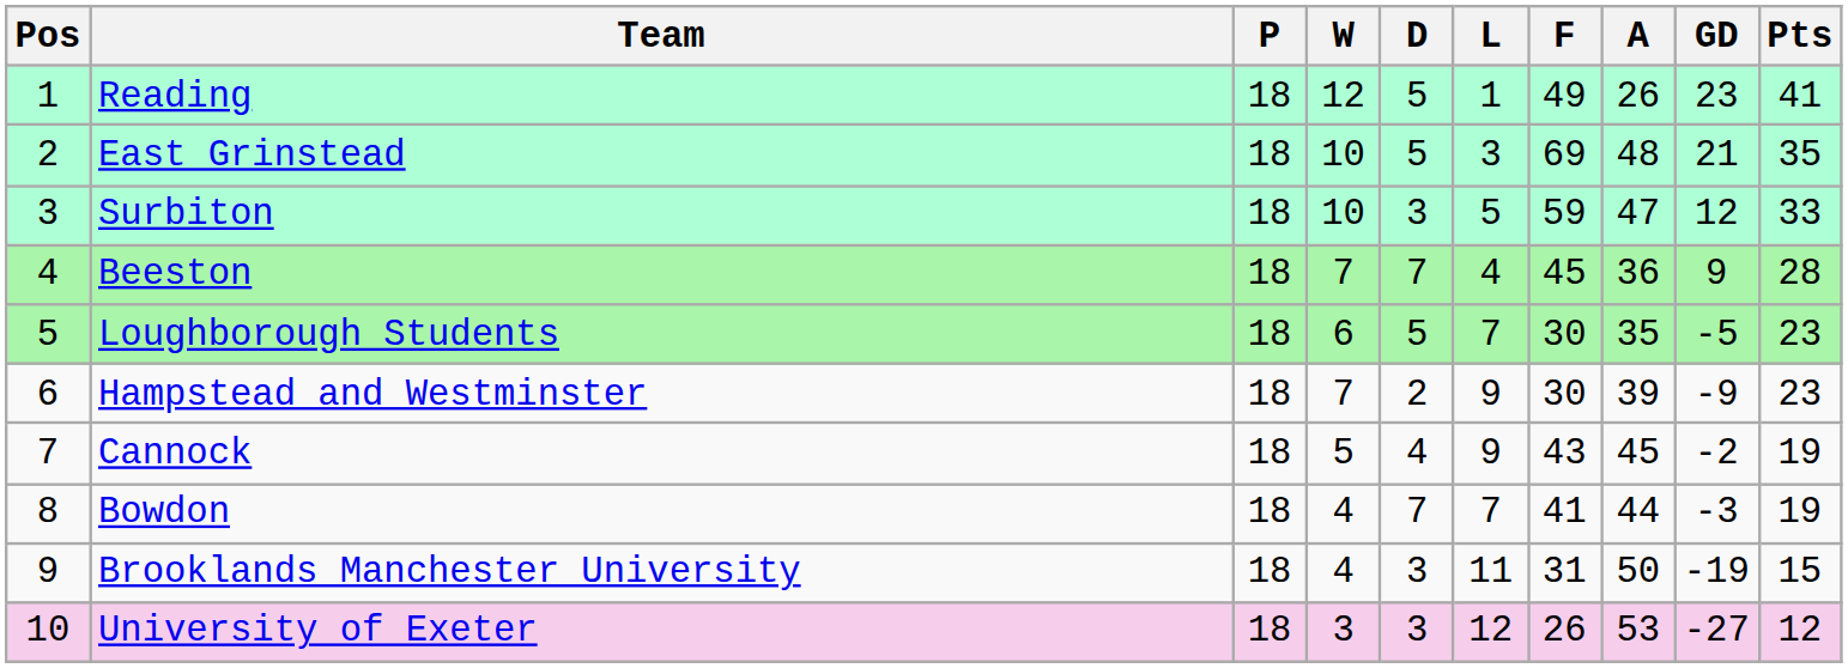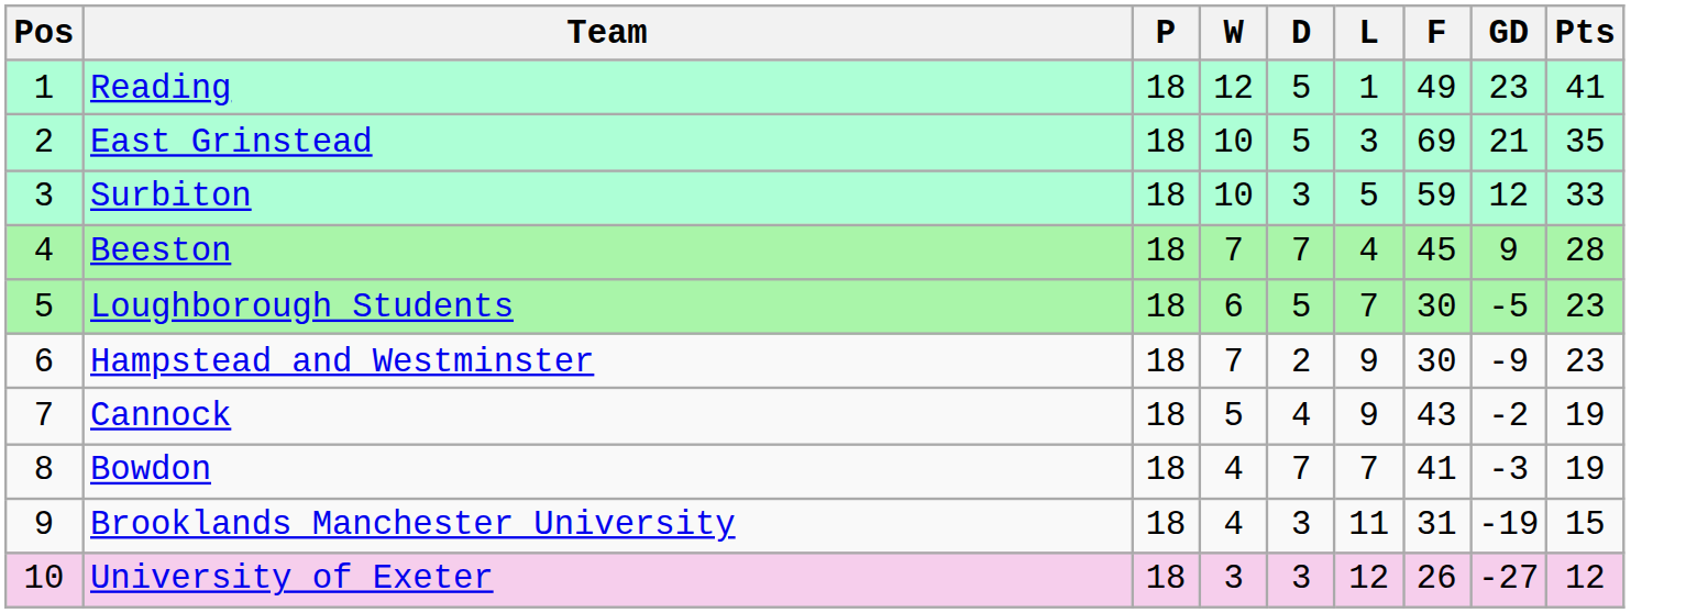- column: A | 26 | 48 | 47 | 36 | 35 | 39 | 45 | 44 | 50 | 53
